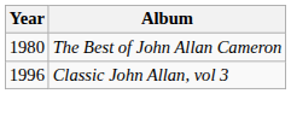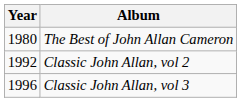+ row: 1992 | Classic John Allan, vol 2
